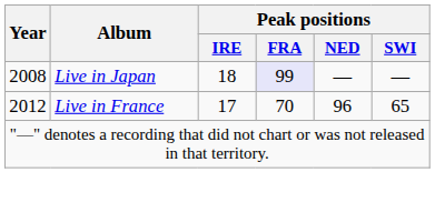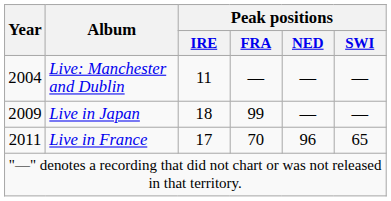+ row: 2004 | Live: Manchester and Dublin | 11 | — | — | —
Live in Japan | Year: 2008 -> 2009
Live in Japan | Peak positions / FRA: lavender background -> no background
Live in France | Year: 2012 -> 2011
